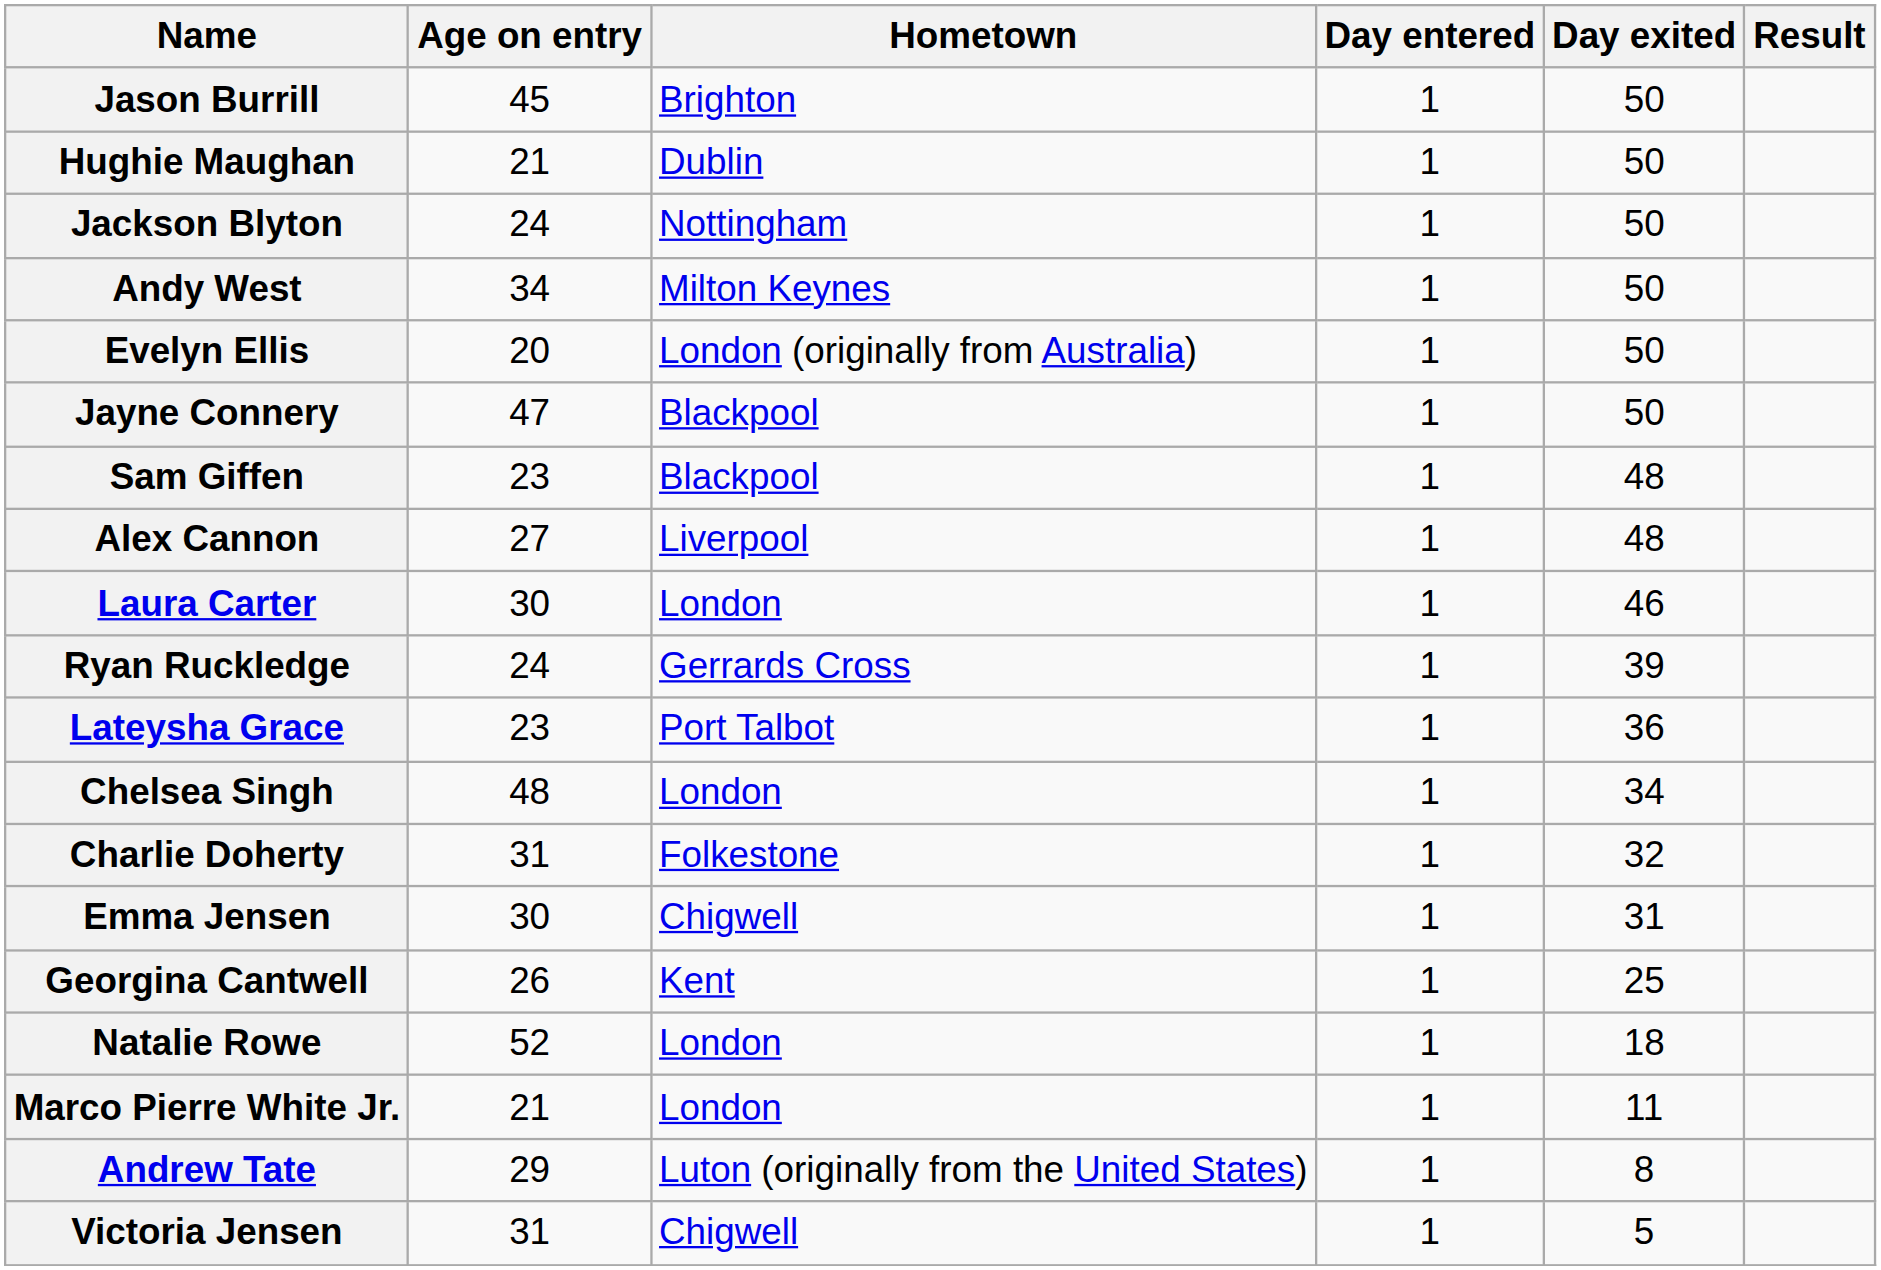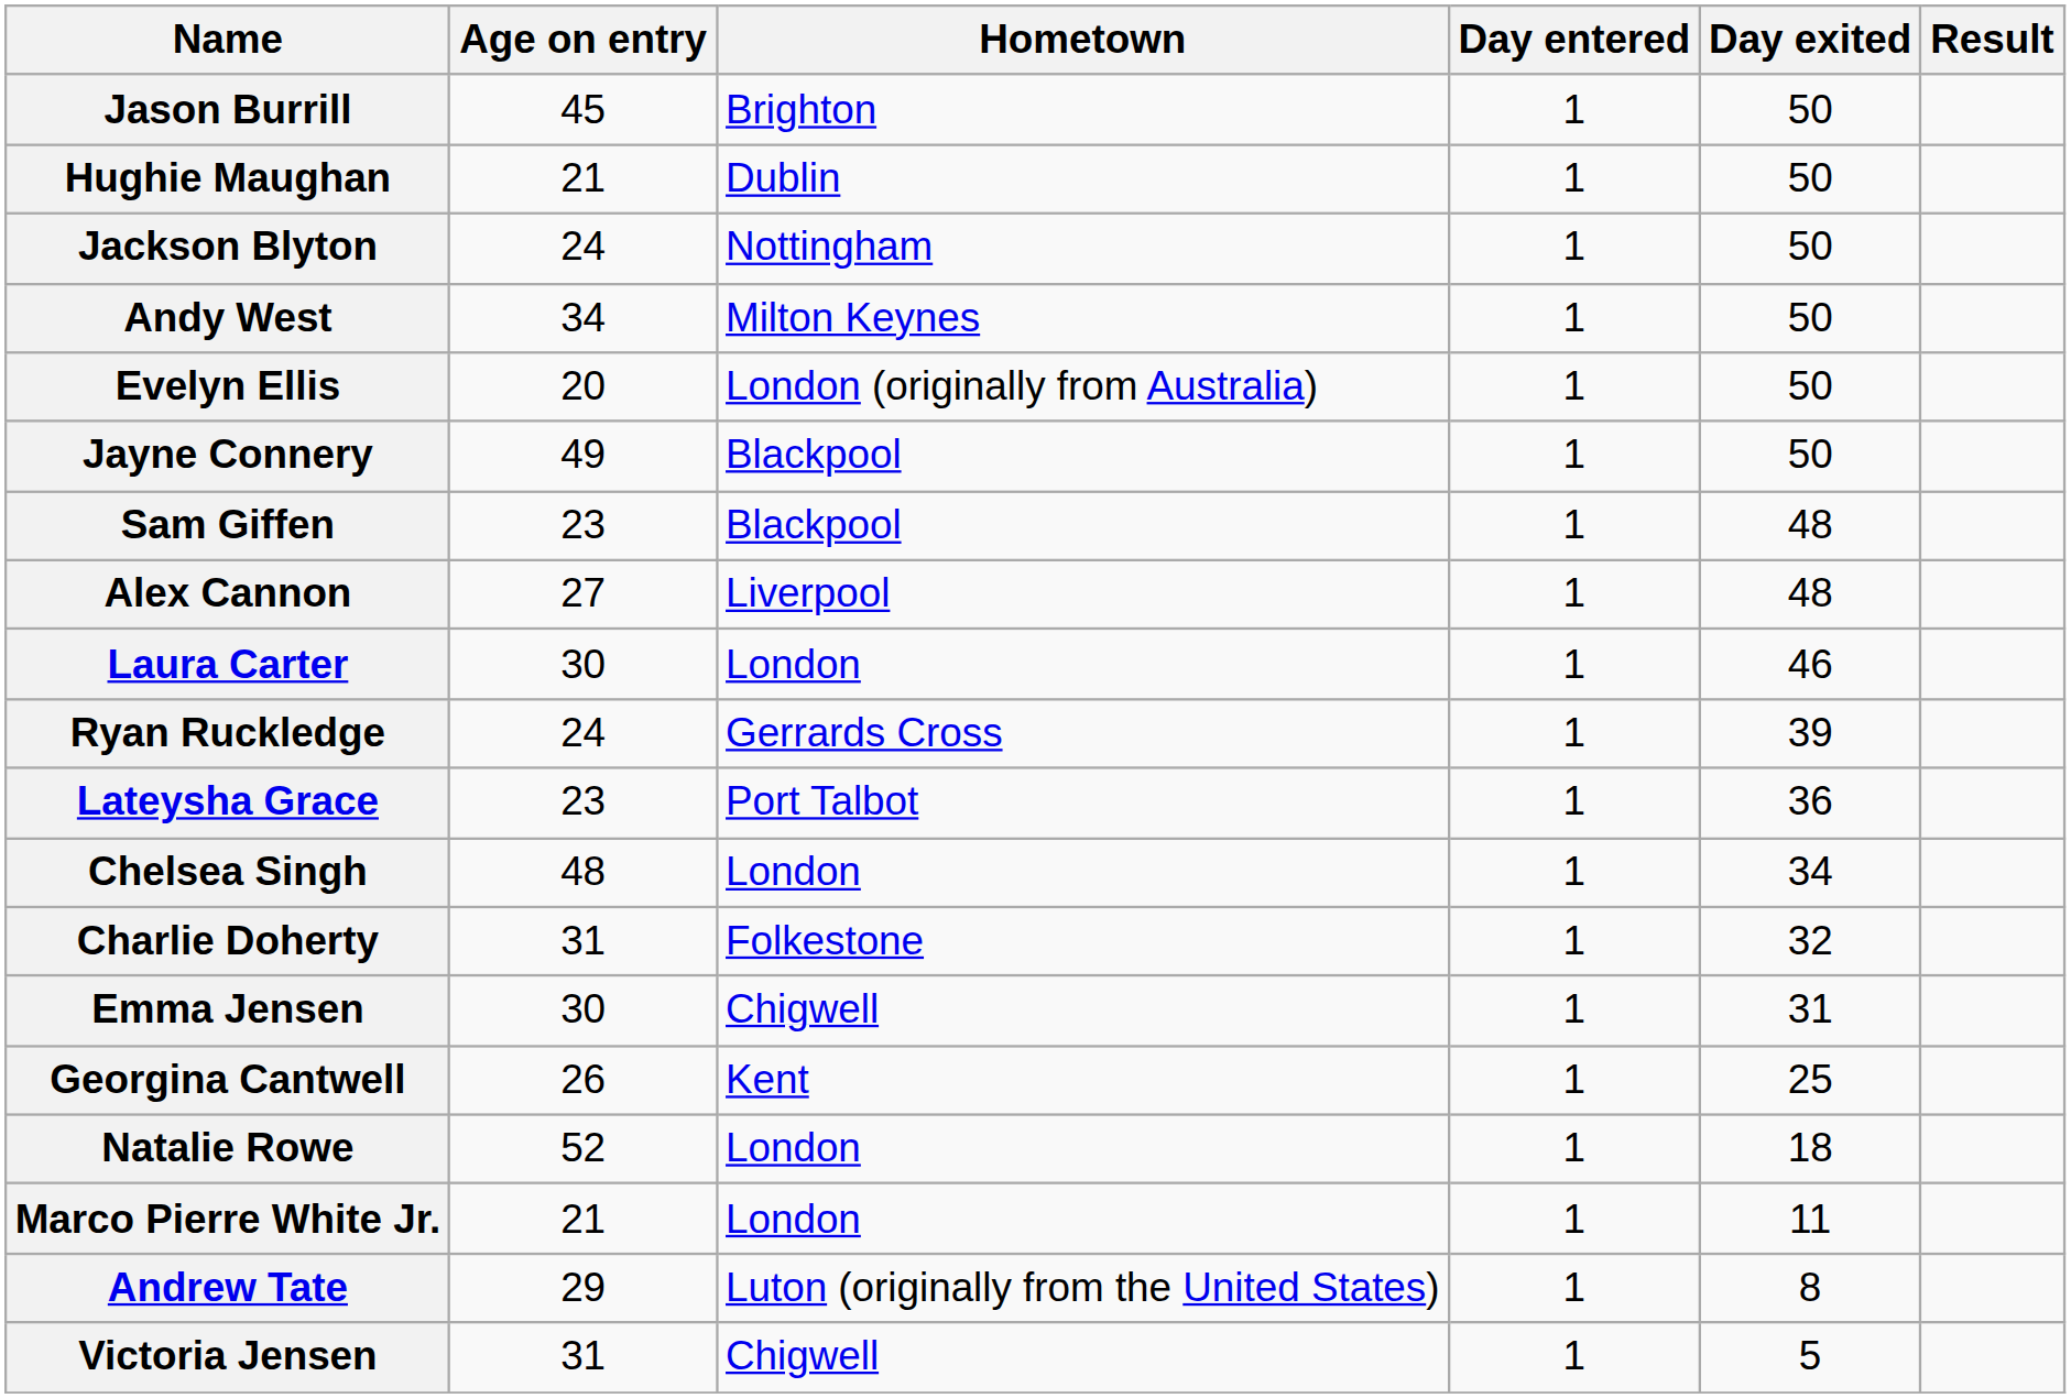Jayne Connery | Age on entry: 47 -> 49
